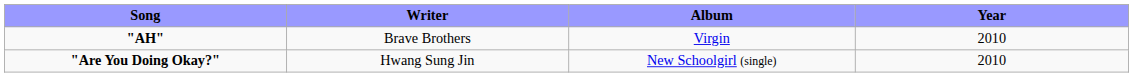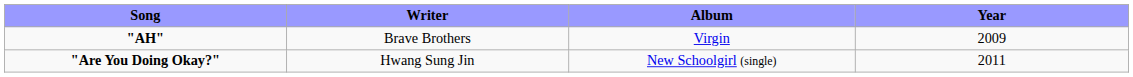"AH" | Year: 2010 -> 2009
"Are You Doing Okay?" | Year: 2010 -> 2011
